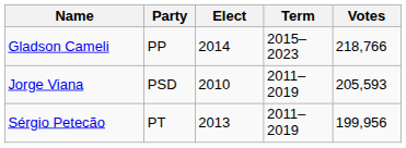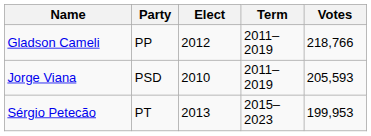Gladson Cameli | Elect: 2014 -> 2012
Gladson Cameli | Term: 2015–2023 -> 2011–2019
Sérgio Petecão | Term: 2011–2019 -> 2015–2023
Sérgio Petecão | Votes: 199,956 -> 199,953
